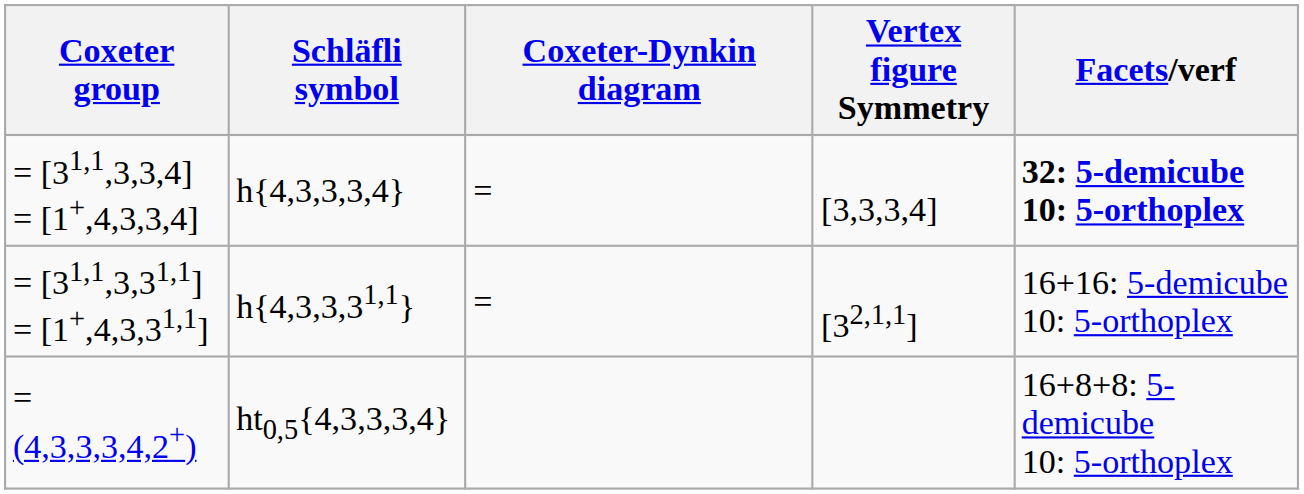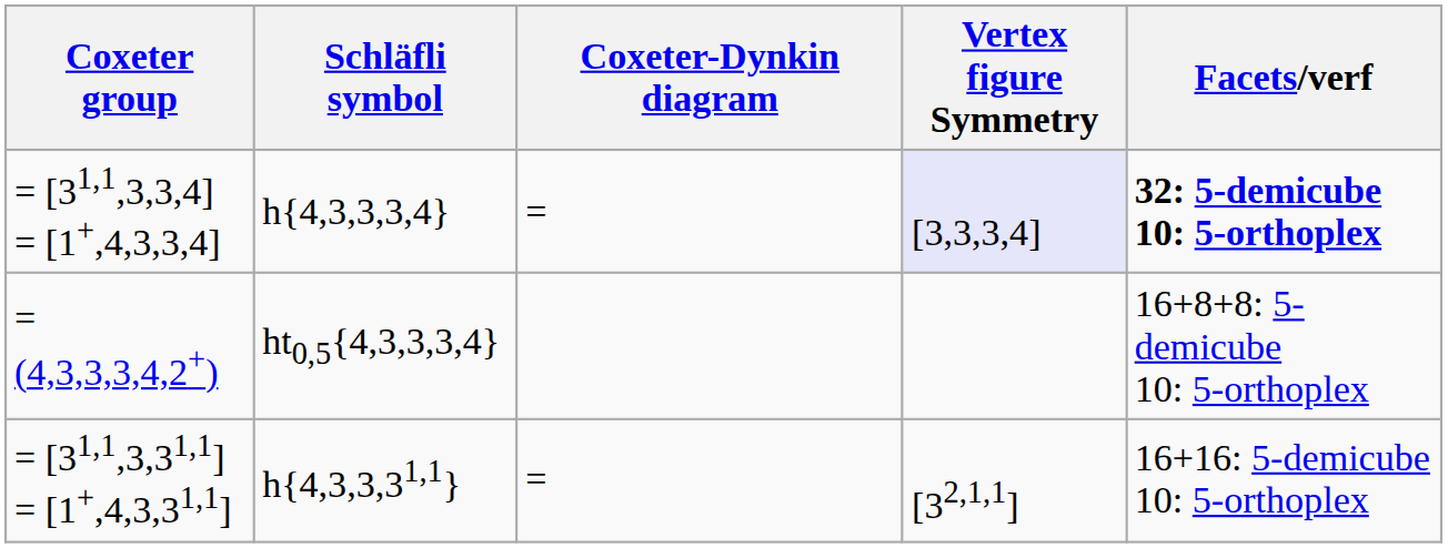= [31,1,3,3,4] = [1+,4,3,3,4] | Vertex figure Symmetry: no background -> lavender background
rows swapped: = [31,1,3,31,1] = [1+,4,3,31,1] <-> = (4,3,3,3,4,2+)
